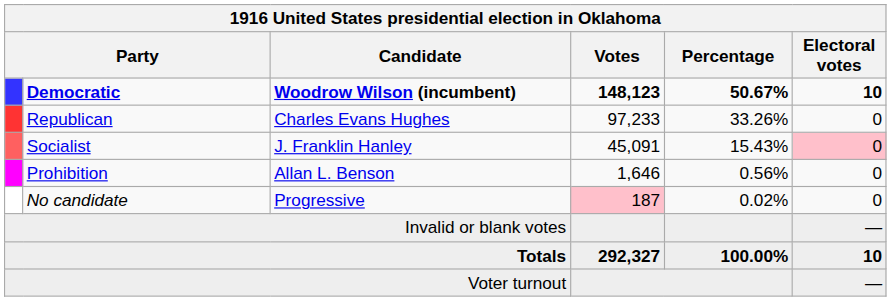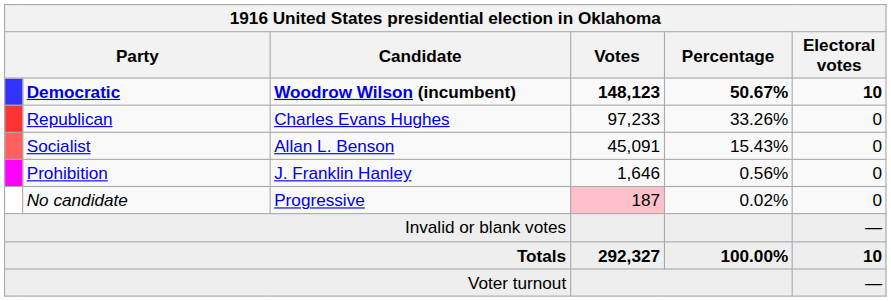Socialist | Candidate: J. Franklin Hanley -> Allan L. Benson
Socialist | Electoral votes: pink background -> no background
Prohibition | Candidate: Allan L. Benson -> J. Franklin Hanley
